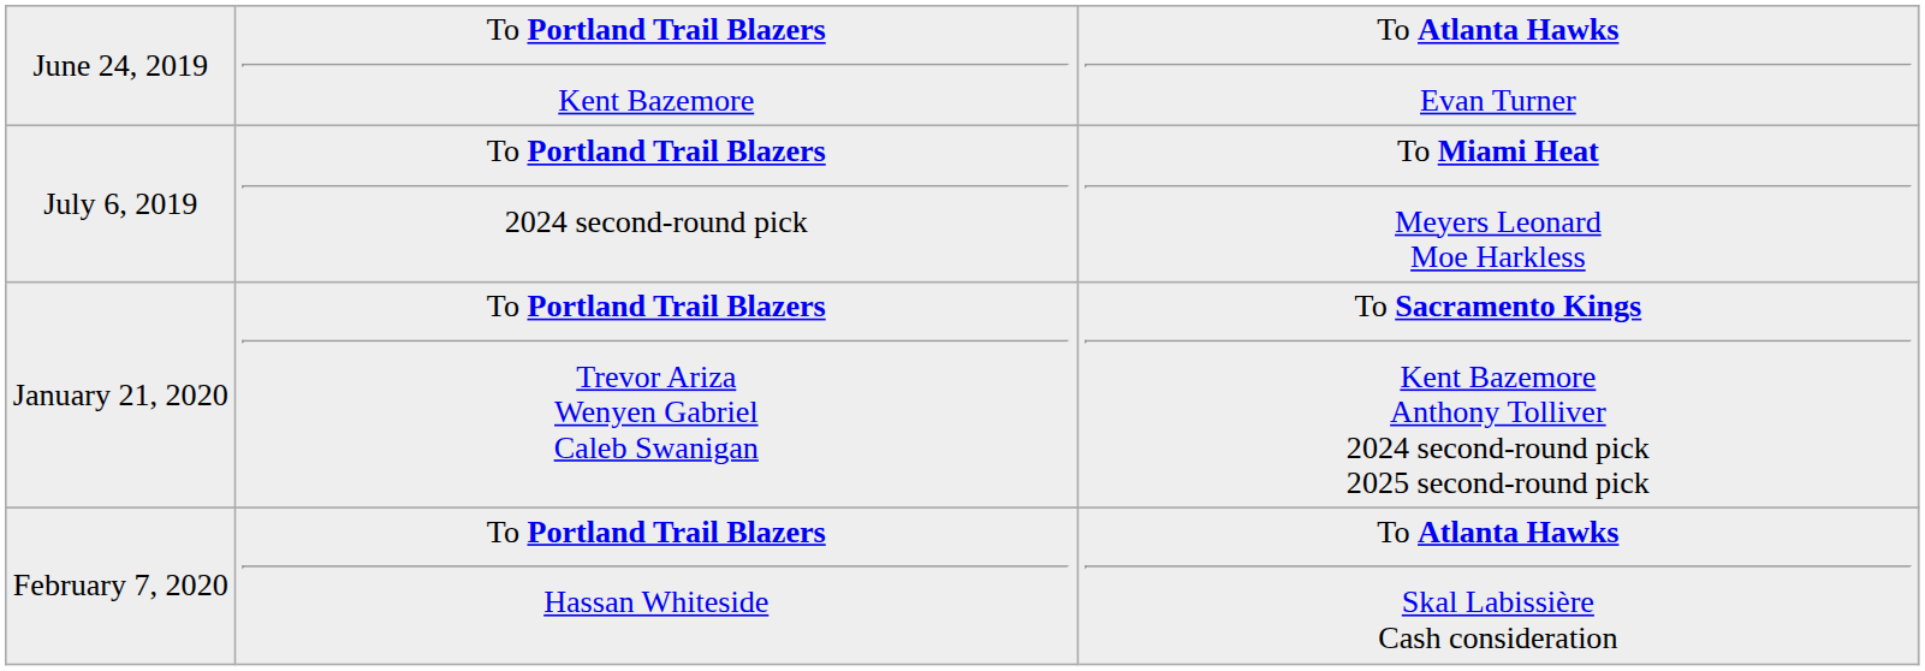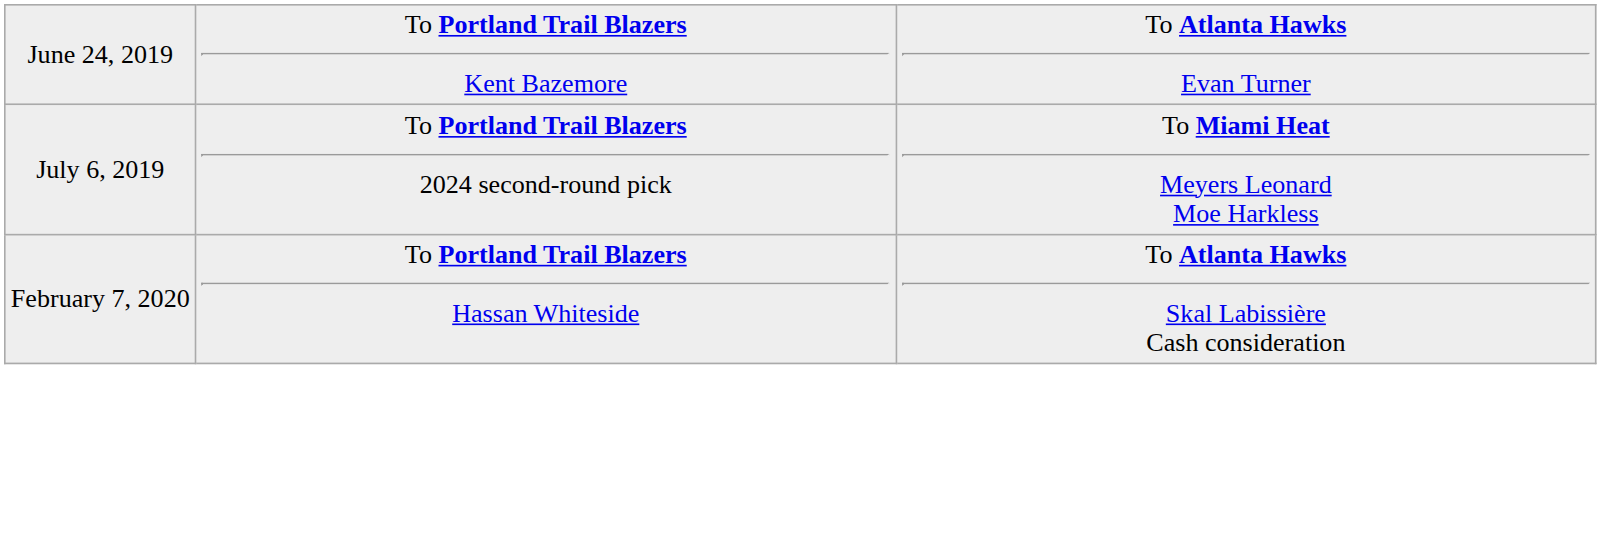- row: January 21, 2020 | To Portland Trail Blazers Trevor Ariza Wenyen Gabriel Caleb Swanigan | To Sacramento Kings Kent Bazemore Anthony Tolliver 2024 second-round pick 2025 second-round pick
